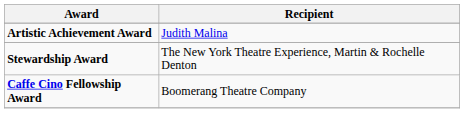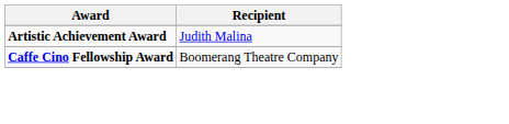- row: Stewardship Award | The New York Theatre Experience, Martin & Rochelle Denton
